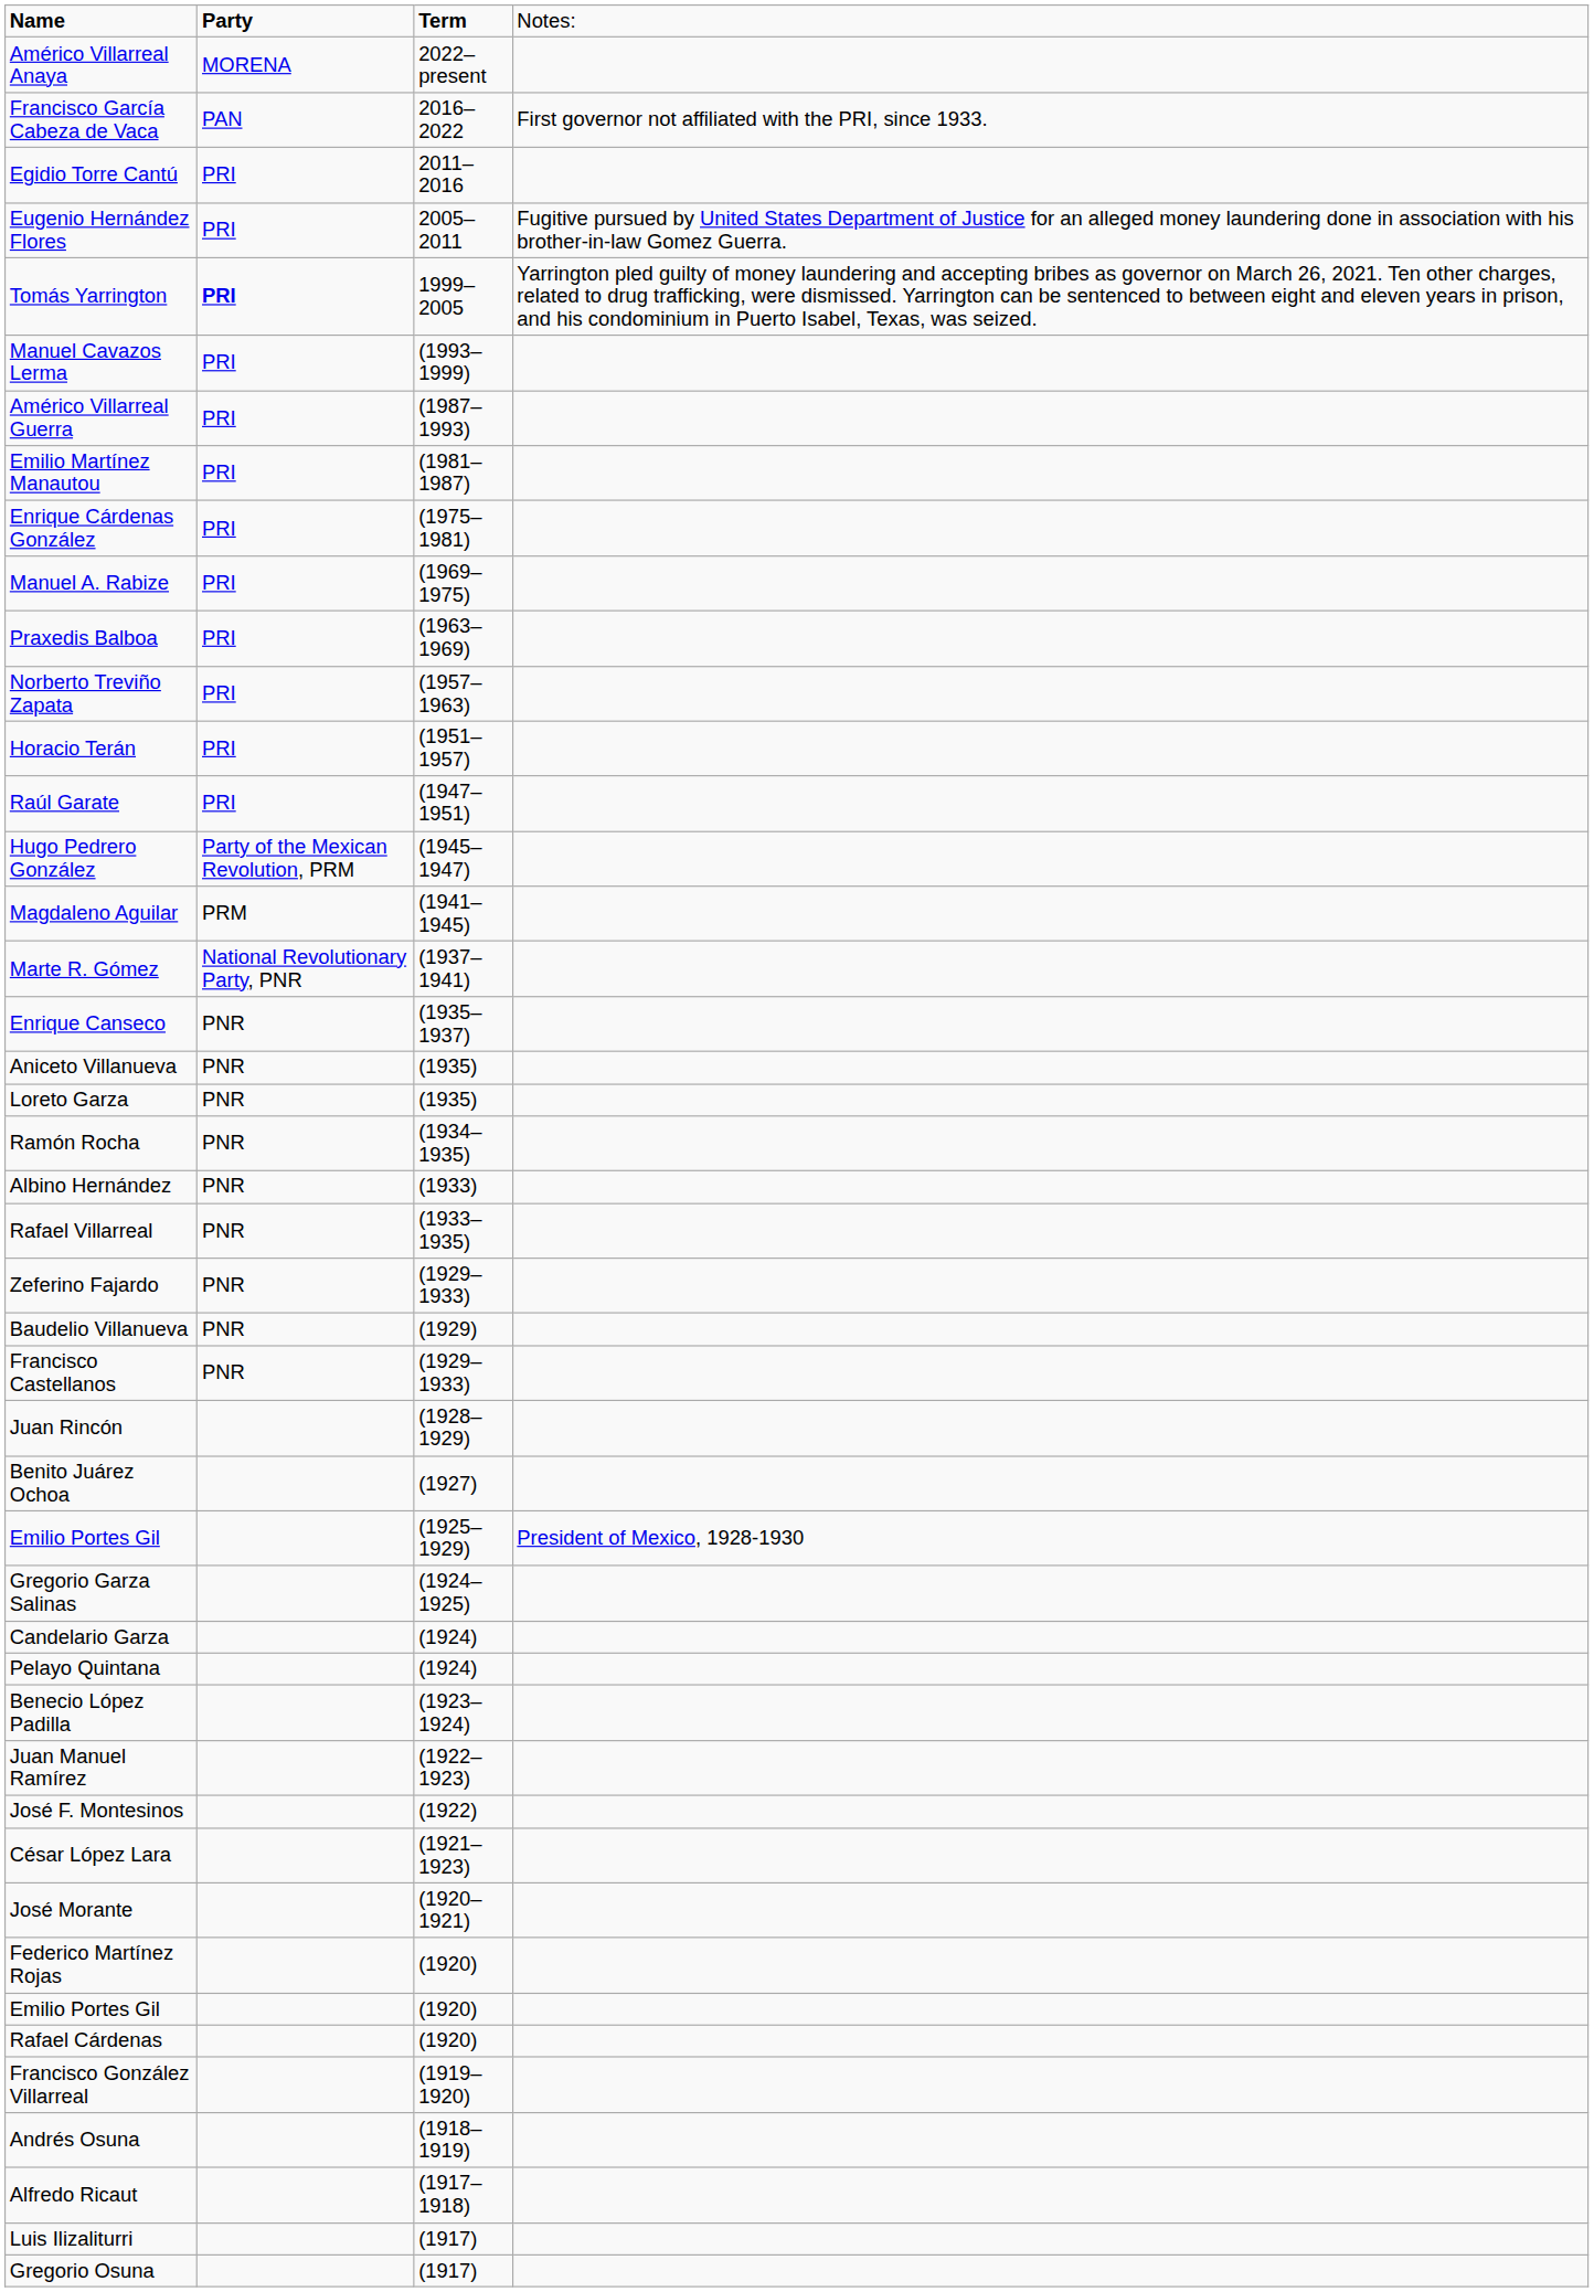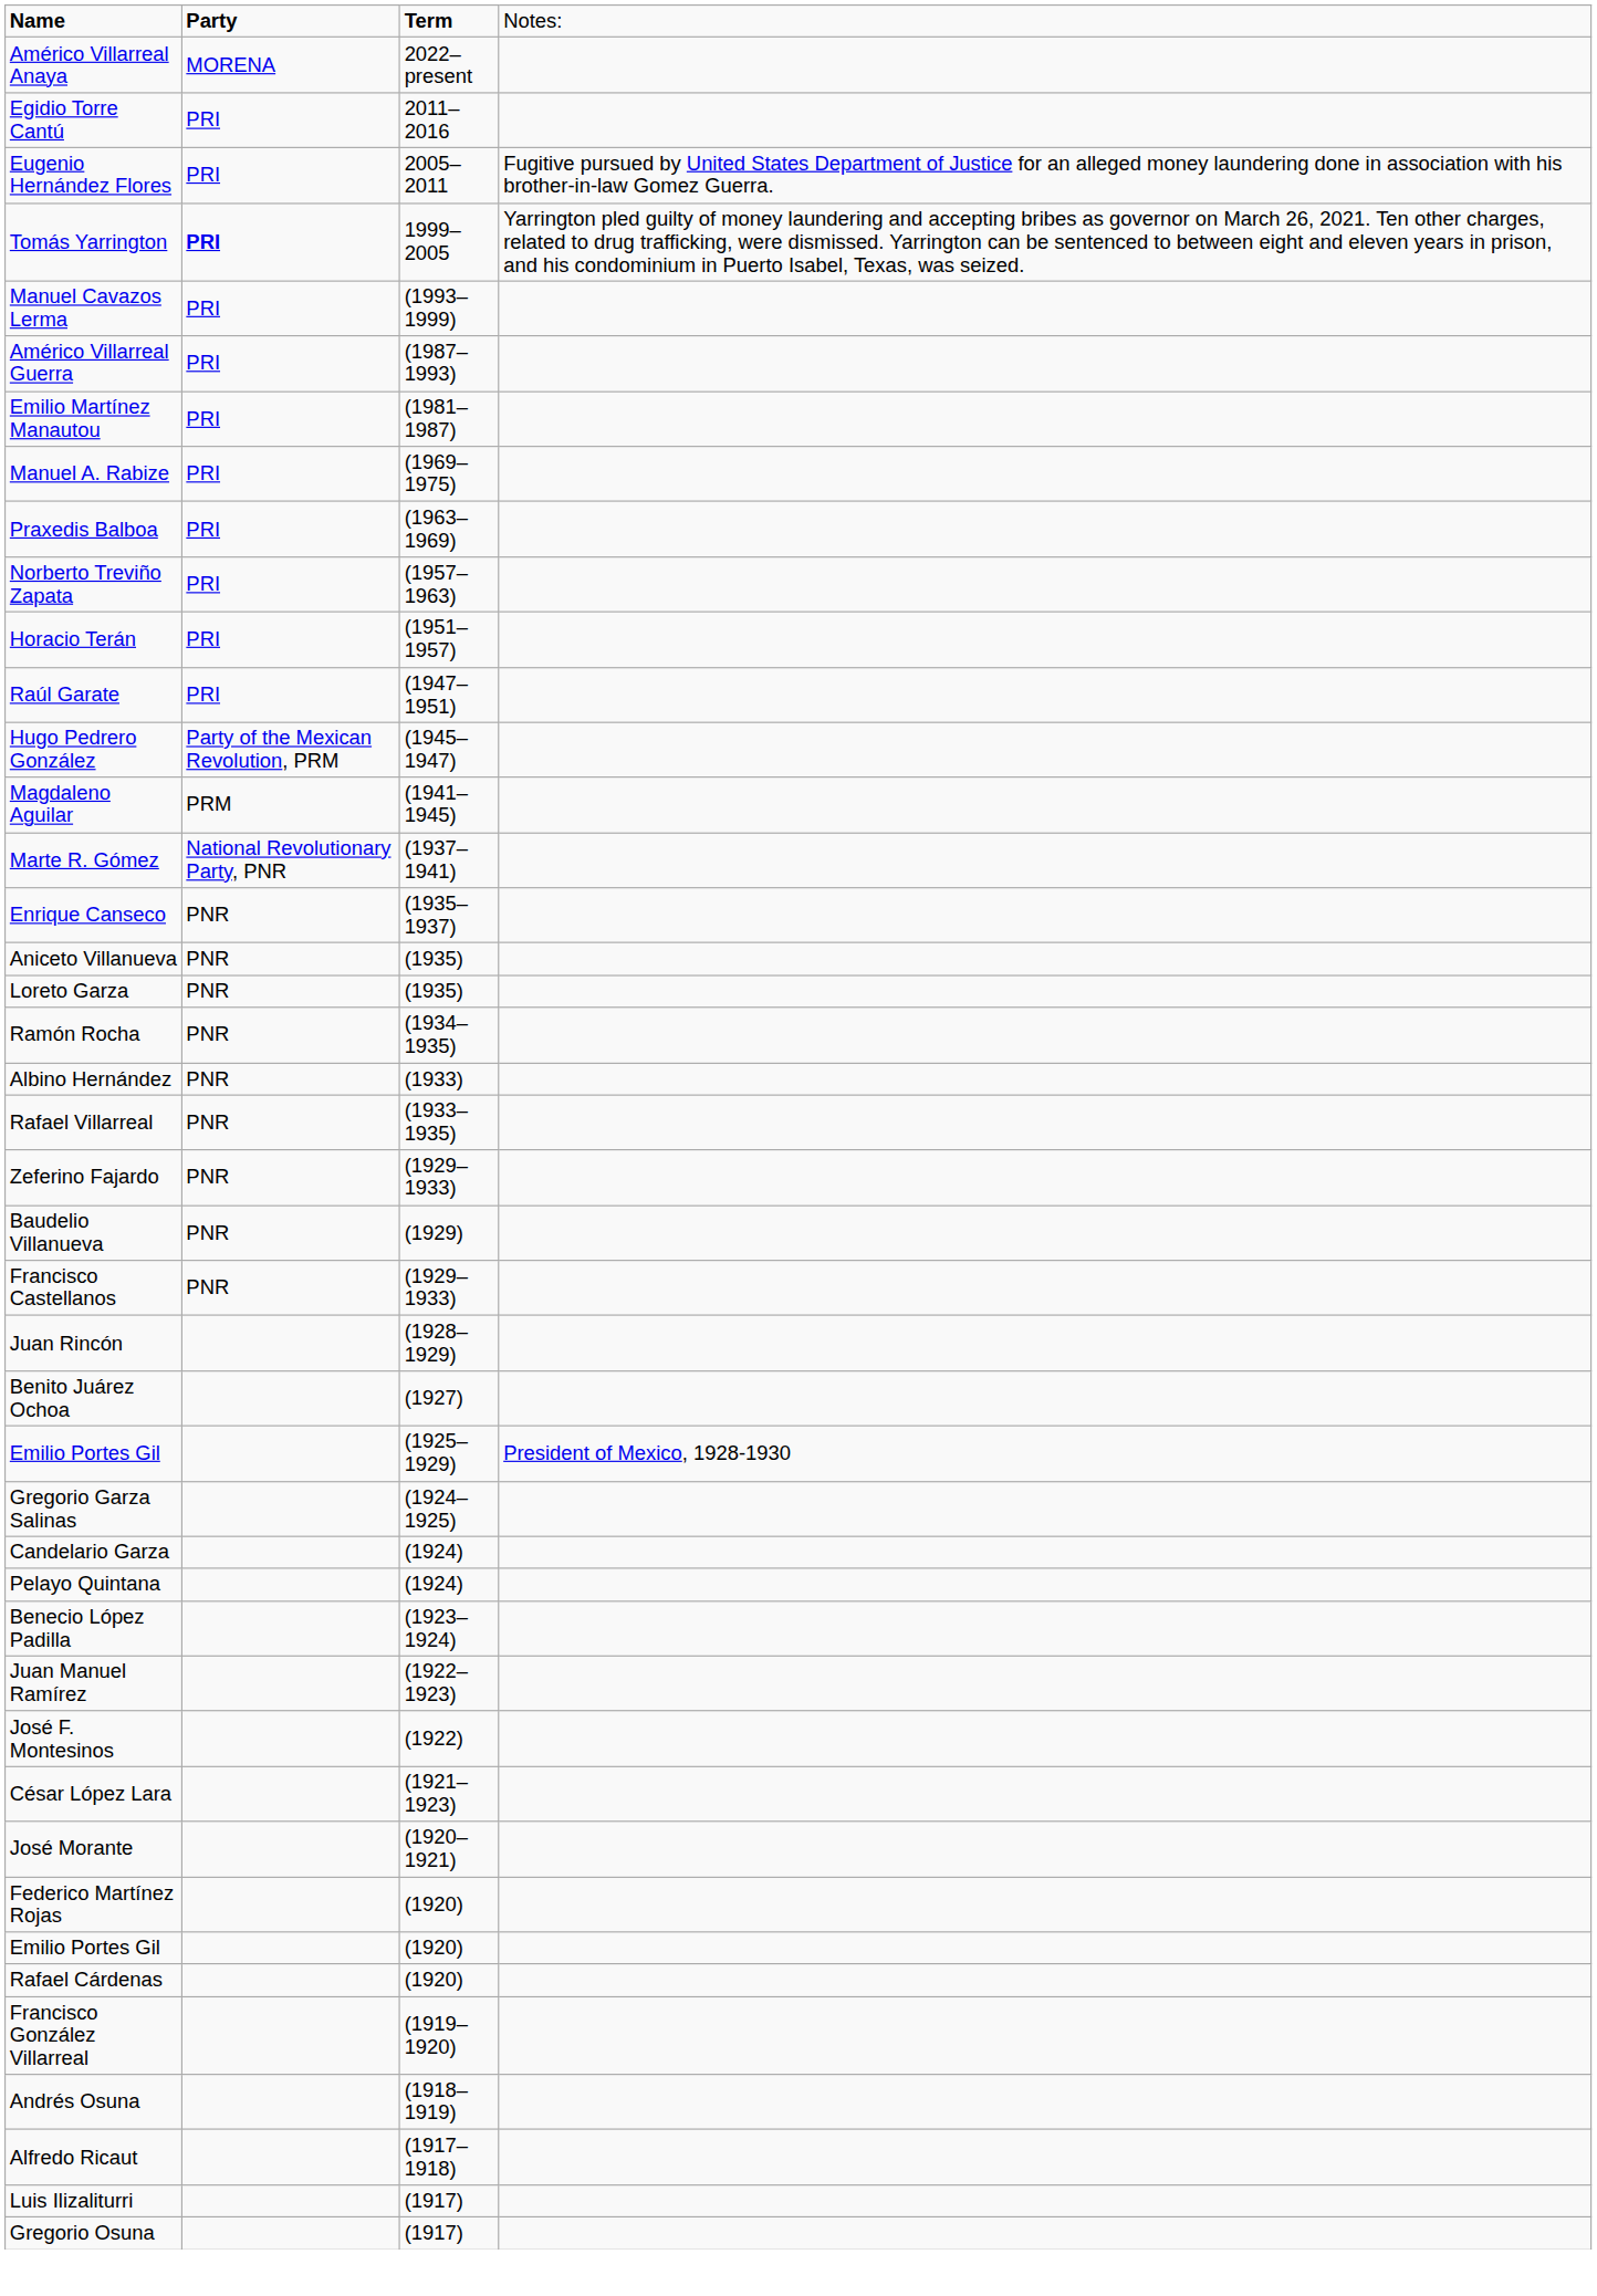- row: Francisco García Cabeza de Vaca | PAN | 2016–2022 | First governor not affiliated with the PRI, since 1933.
- row: Enrique Cárdenas González | PRI | (1975–1981)
